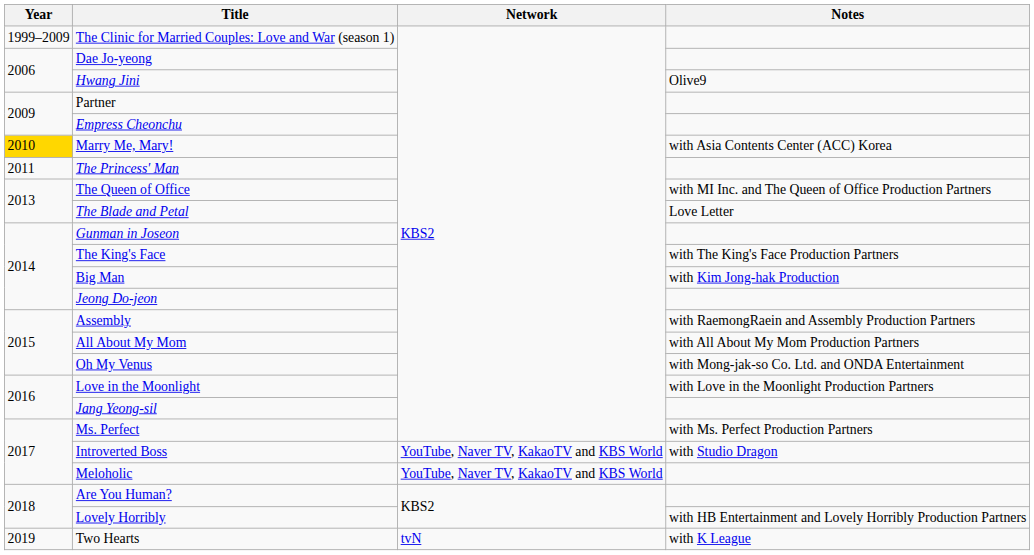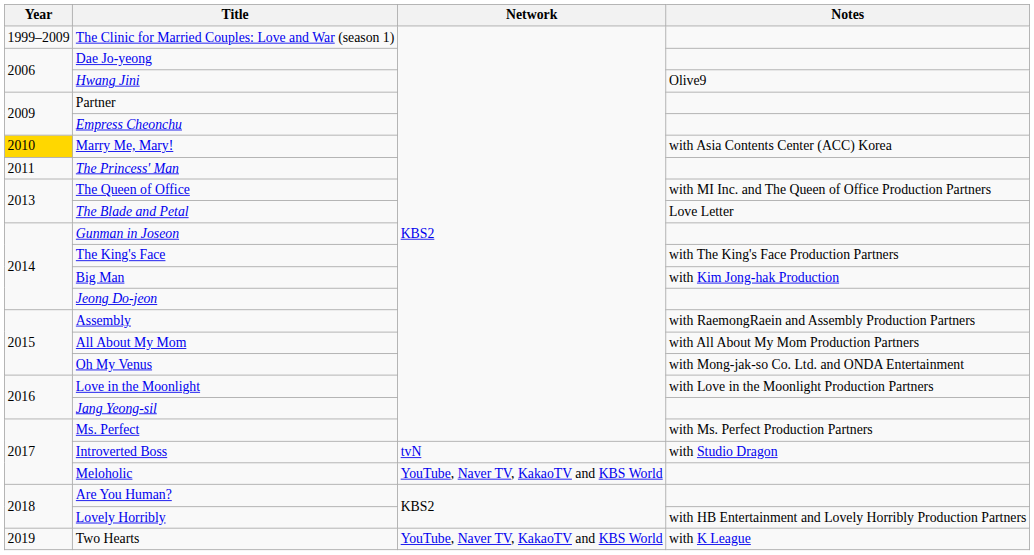Introverted Boss | Network: YouTube, Naver TV, KakaoTV and KBS World -> tvN
Two Hearts | Network: tvN -> YouTube, Naver TV, KakaoTV and KBS World
